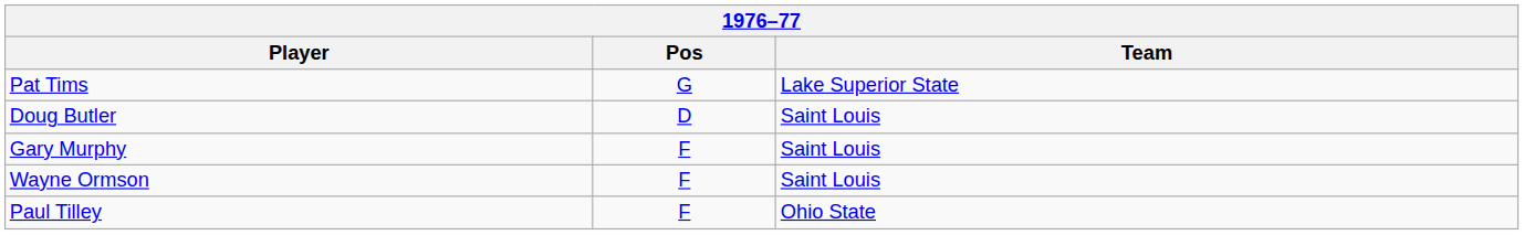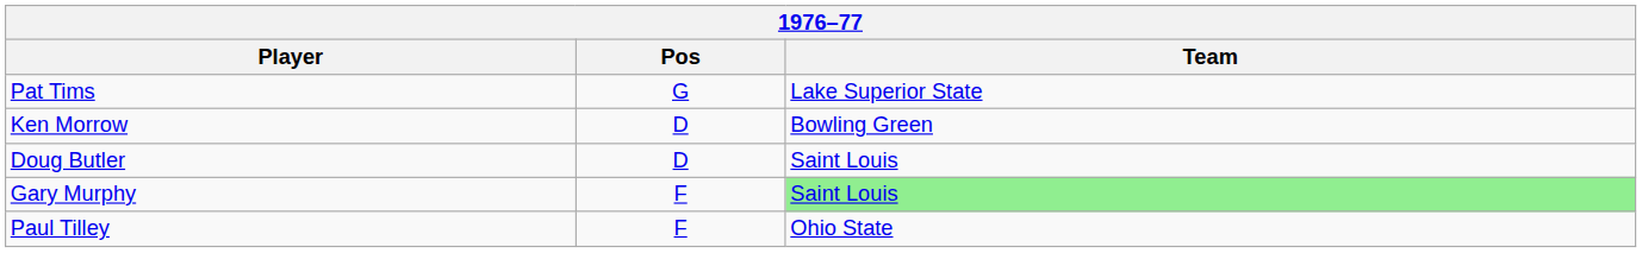+ row: Ken Morrow | D | Bowling Green
Gary Murphy | Team: no background -> lightgreen background
- row: Wayne Ormson | F | Saint Louis
